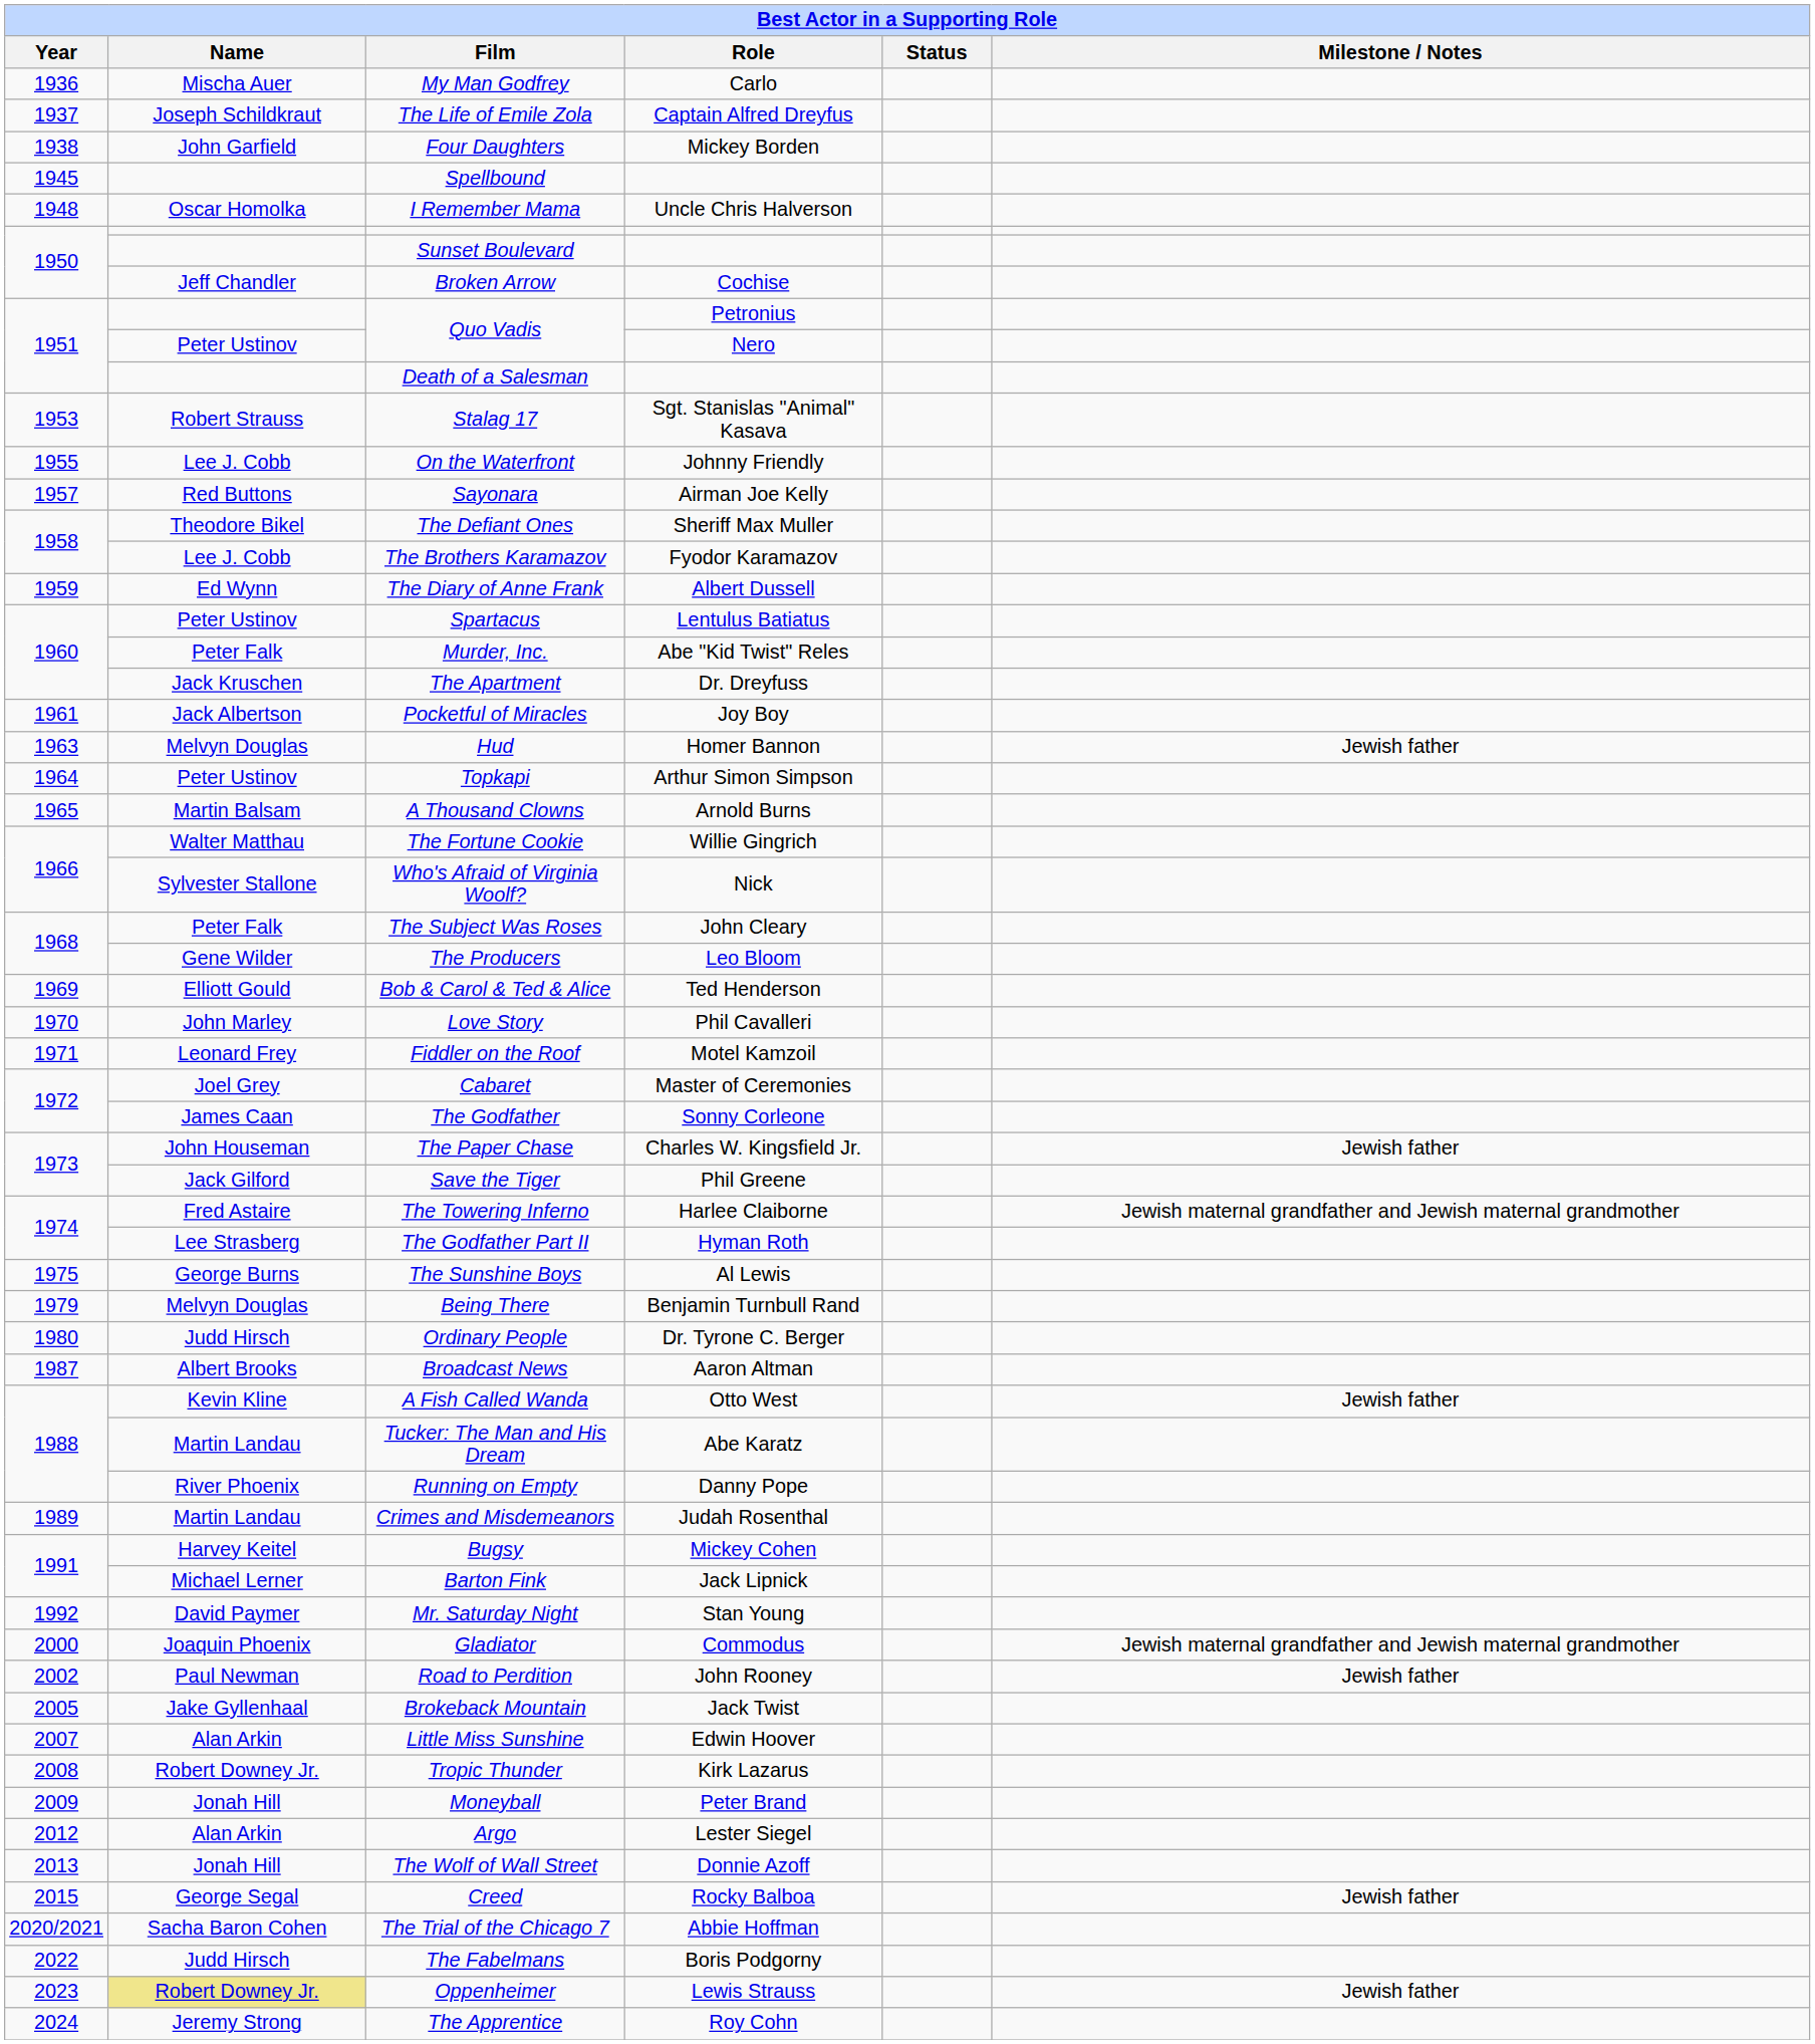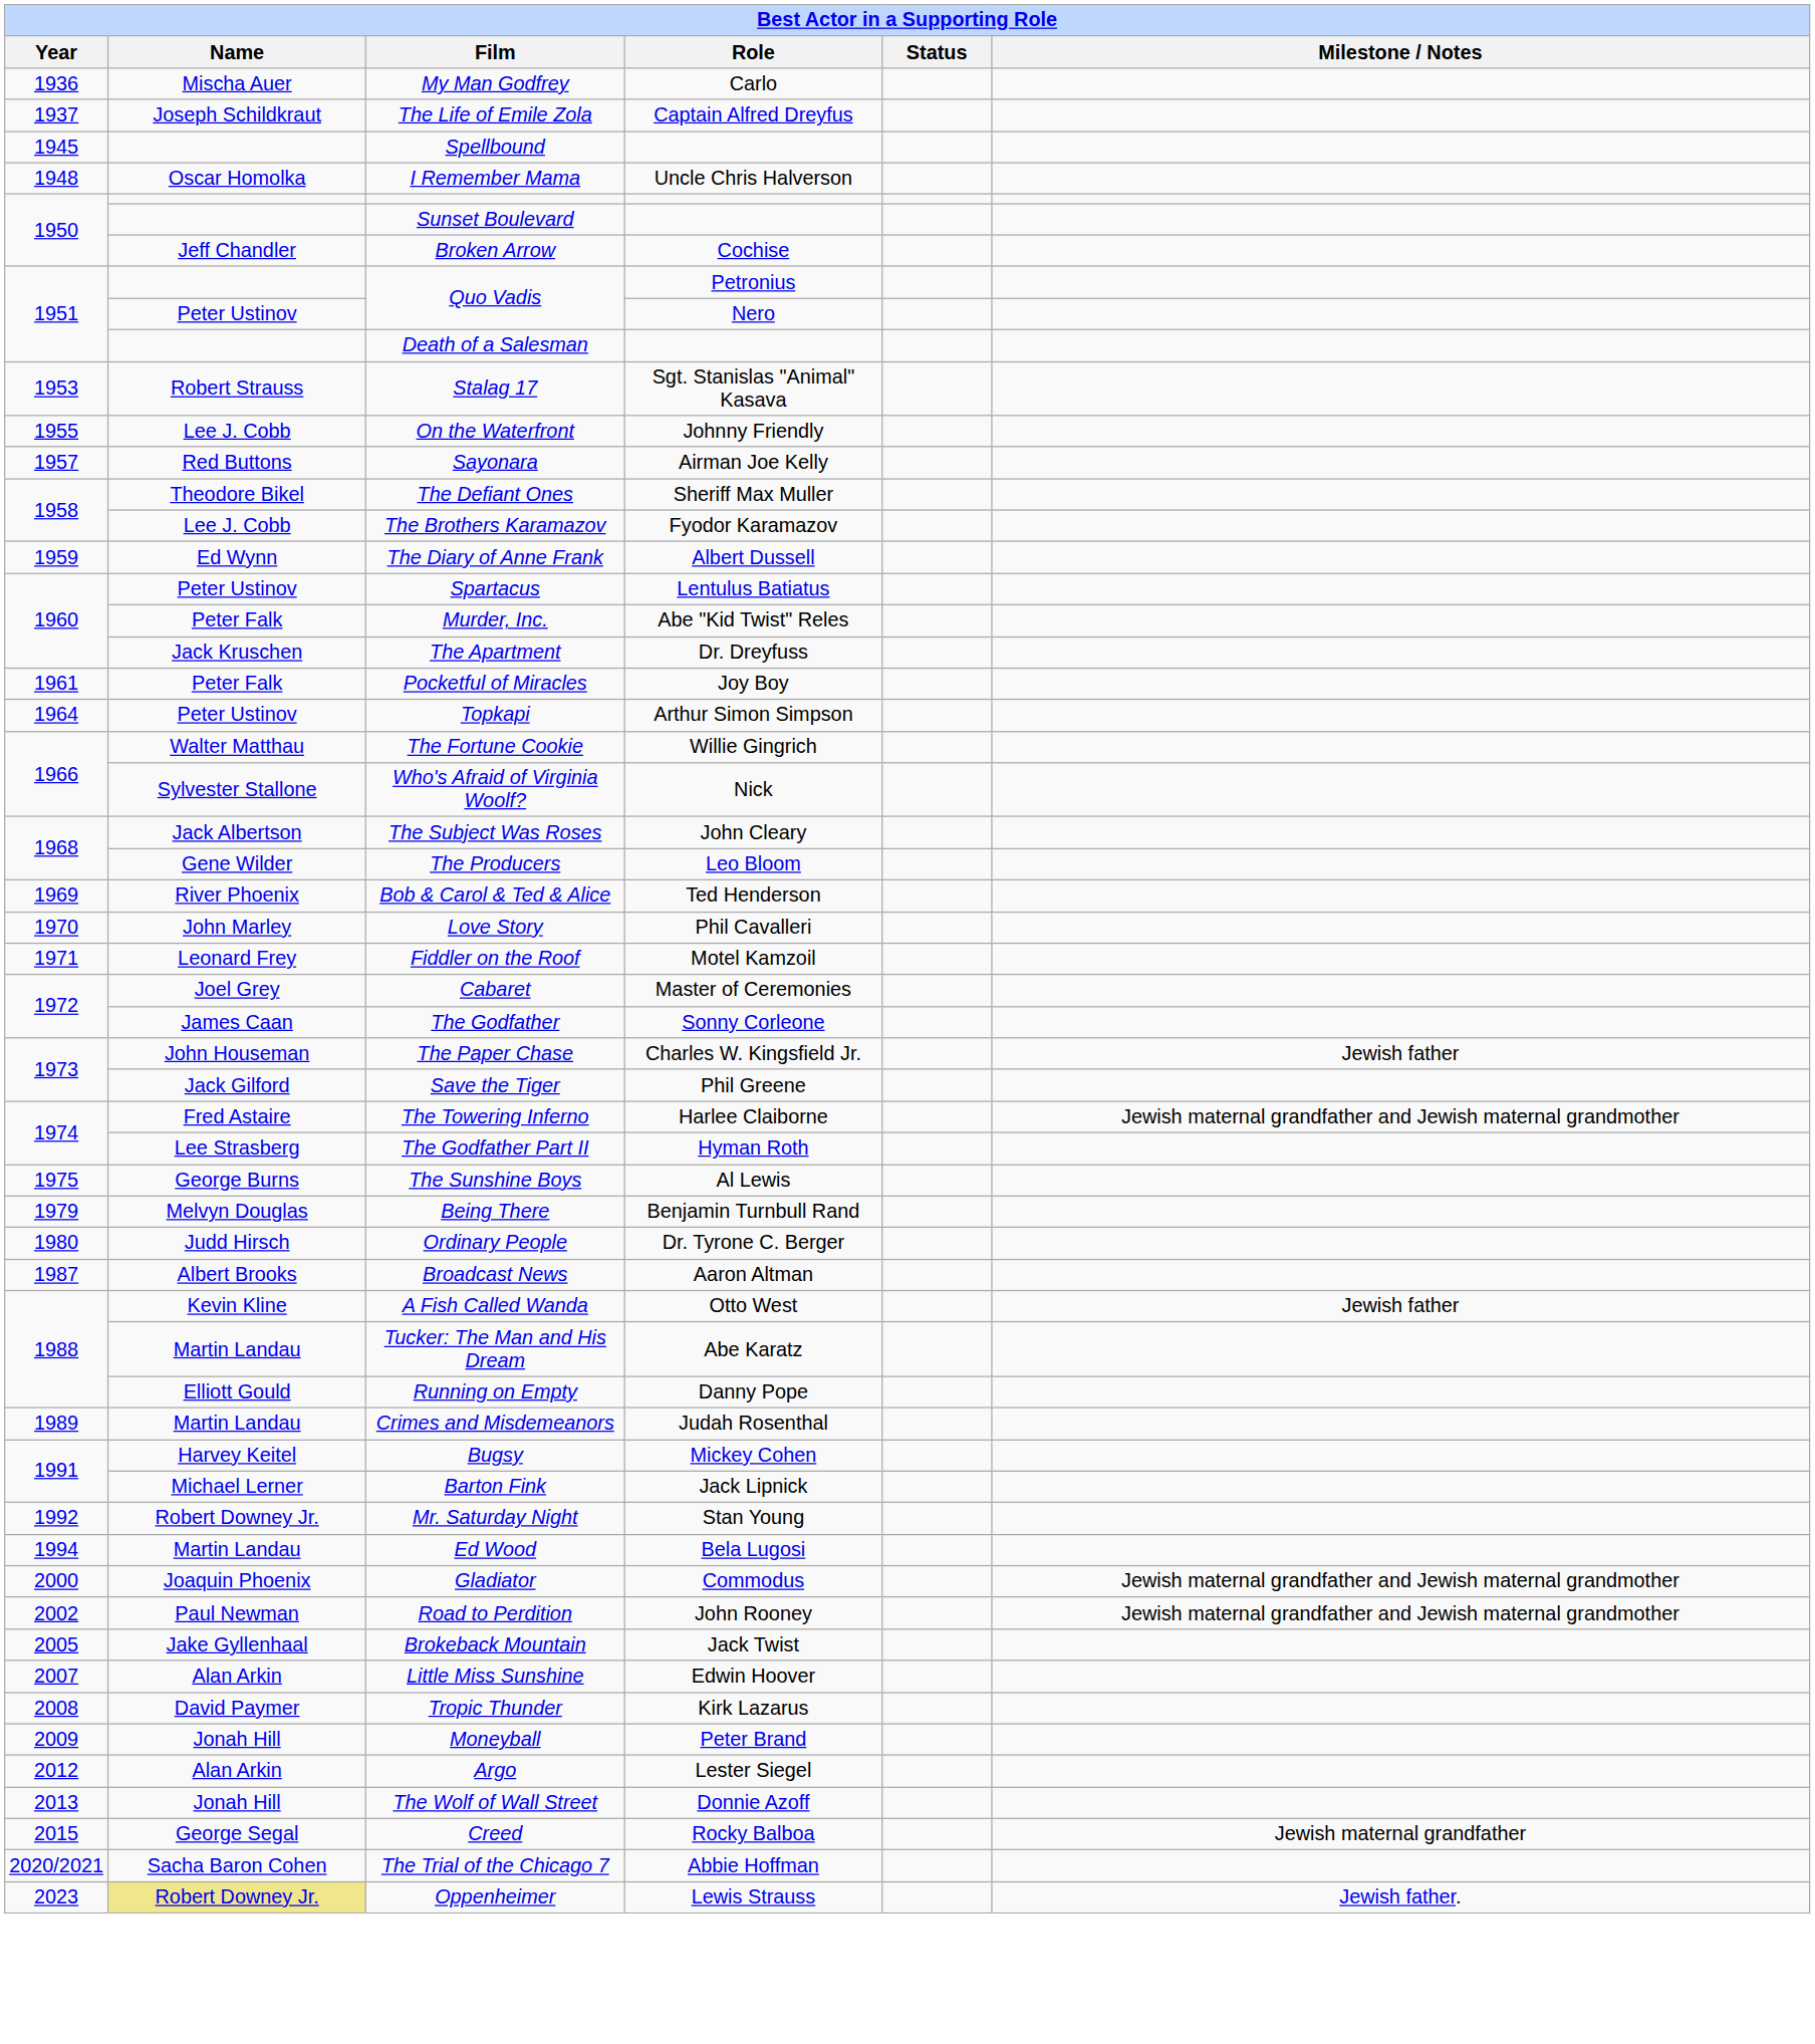- row: 1938 | John Garfield | Four Daughters | Mickey Borden
Pocketful of Miracles | Name: Jack Albertson -> Peter Falk
- row: 1963 | Melvyn Douglas | Hud | Homer Bannon | Jewish father
- row: 1965 | Martin Balsam | A Thousand Clowns | Arnold Burns
The Subject Was Roses | Name: Peter Falk -> Jack Albertson
Bob & Carol & Ted & Alice | Name: Elliott Gould -> River Phoenix
Running on Empty | Name: River Phoenix -> Elliott Gould
Mr. Saturday Night | Name: David Paymer -> Robert Downey Jr.
+ row: 1994 | Martin Landau | Ed Wood | Bela Lugosi
Road to Perdition | Milestone / Notes: Jewish father -> Jewish maternal grandfather and Jewish maternal grandmother
Tropic Thunder | Name: Robert Downey Jr. -> David Paymer
Creed | Milestone / Notes: Jewish father -> Jewish maternal grandfather
- row: 2022 | Judd Hirsch | The Fabelmans | Boris Podgorny
Oppenheimer | Milestone / Notes: Jewish father -> Jewish father.
- row: 2024 | Jeremy Strong | The Apprentice | Roy Cohn
